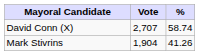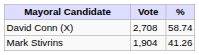David Conn (X) | Vote: 2,707 -> 2,708
